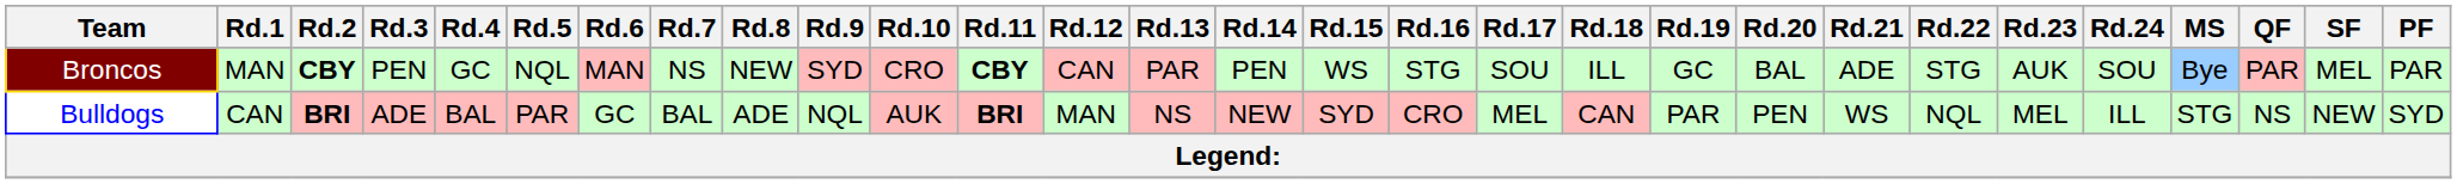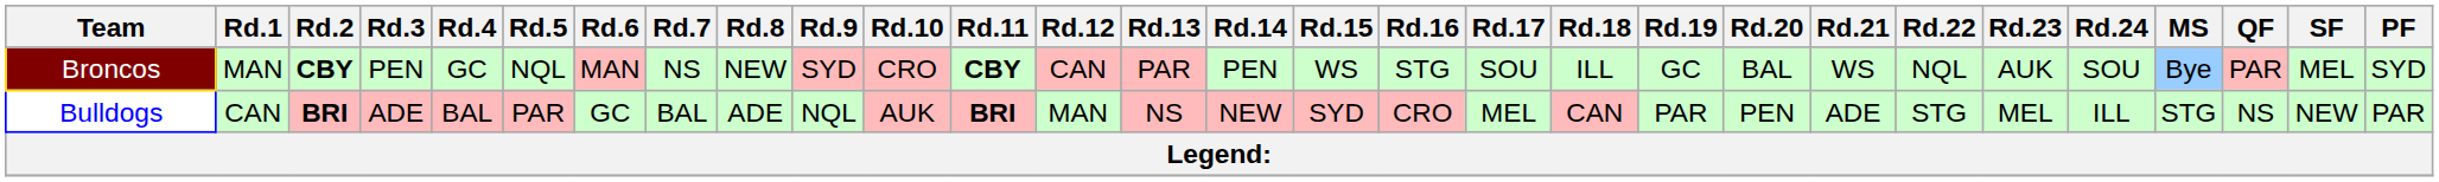Broncos | Rd.21: ADE -> WS
Broncos | Rd.22: STG -> NQL
Broncos | PF: PAR -> SYD
Bulldogs | Rd.21: WS -> ADE
Bulldogs | Rd.22: NQL -> STG
Bulldogs | PF: SYD -> PAR
